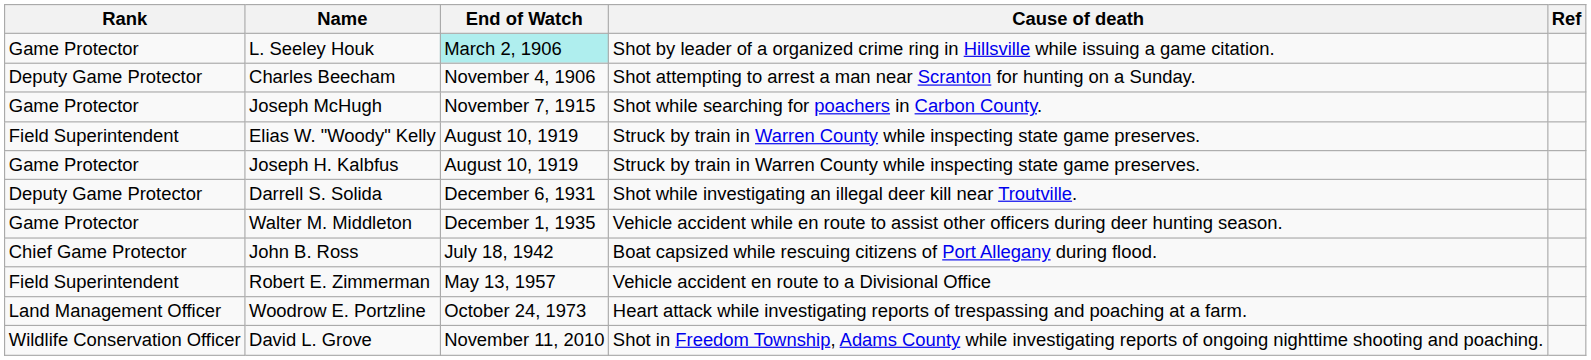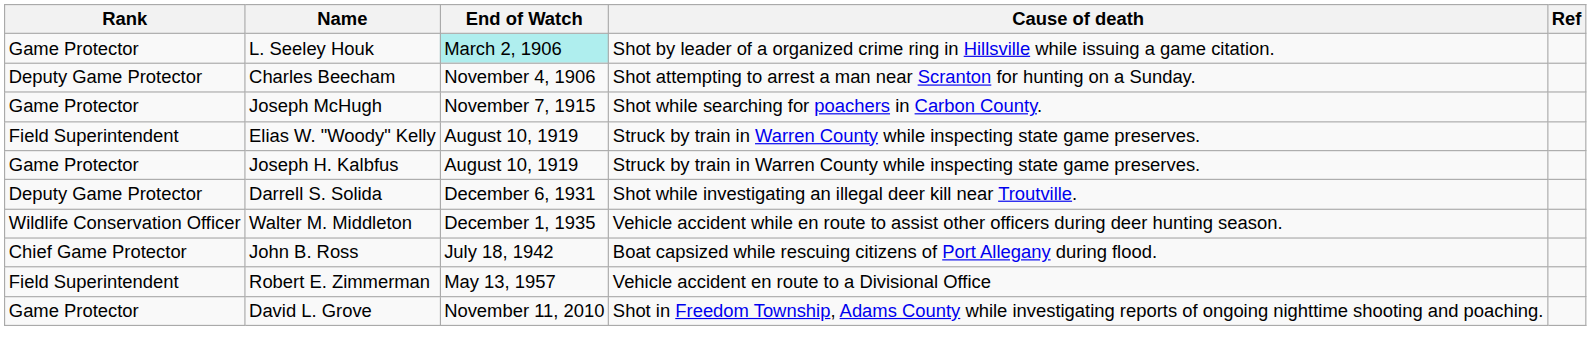Walter M. Middleton | Rank: Game Protector -> Wildlife Conservation Officer
- row: Land Management Officer | Woodrow E. Portzline | October 24, 1973 | Heart attack while investigating reports of trespassing and poaching at a farm.
David L. Grove | Rank: Wildlife Conservation Officer -> Game Protector
